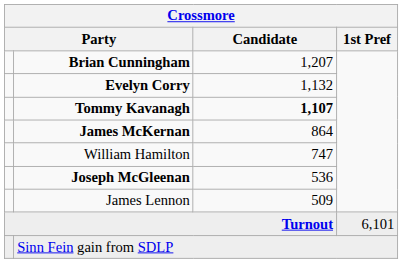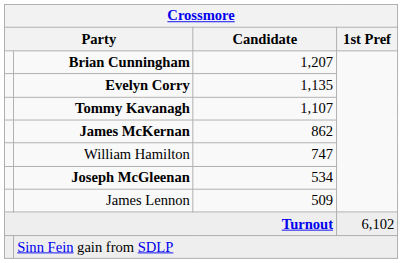Evelyn Corry | Candidate: 1,132 -> 1,135
Tommy Kavanagh | Candidate: bold -> normal
James McKernan | Candidate: 864 -> 862
Joseph McGleenan | Candidate: 536 -> 534
Turnout | 1st Pref: 6,101 -> 6,102
